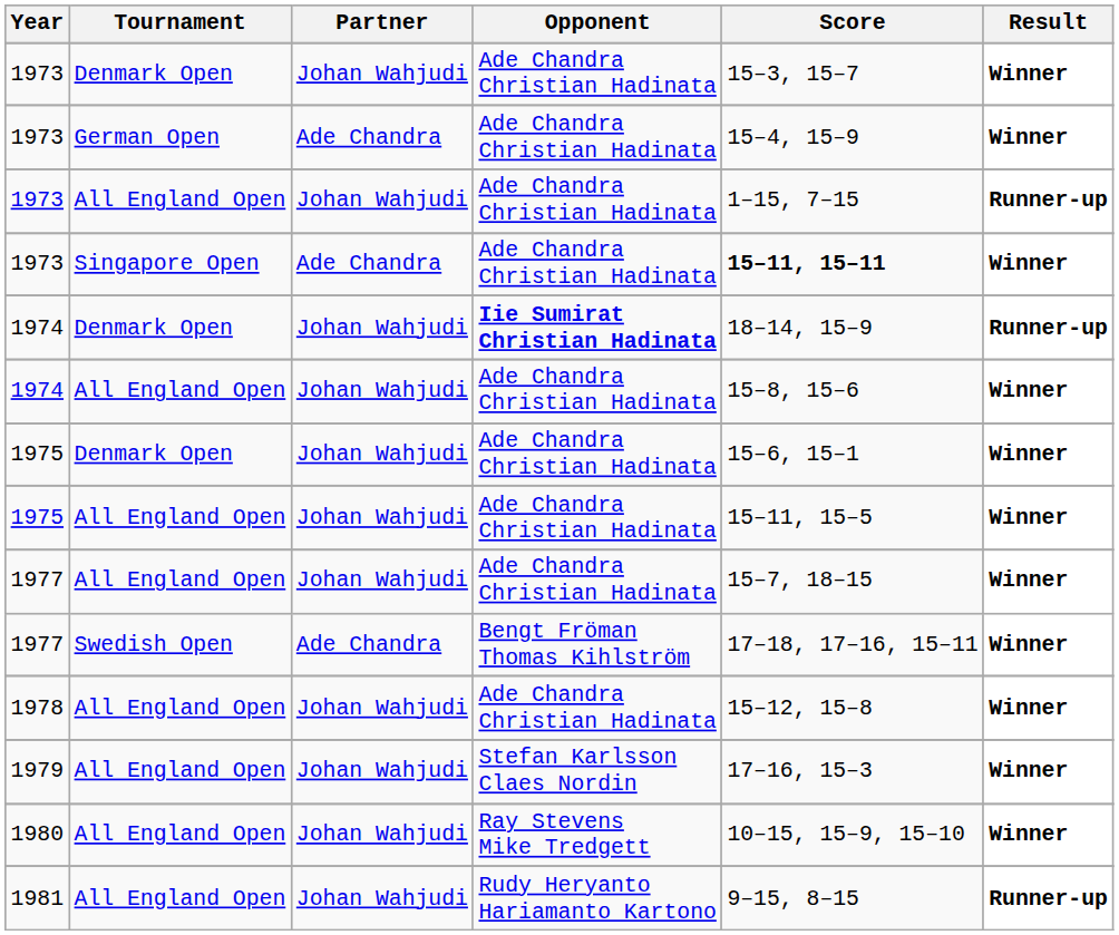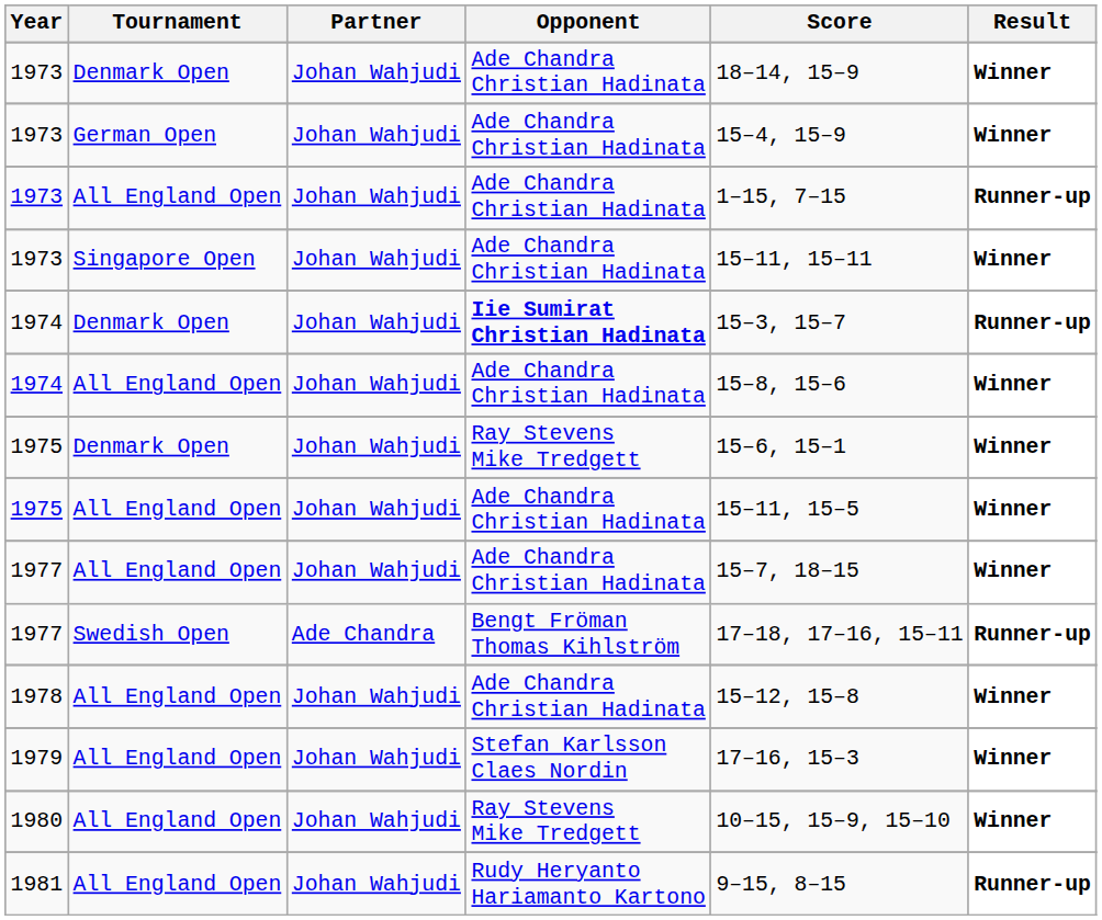1973 / Denmark Open | Score: 15–3, 15–7 -> 18–14, 15–9
1973 / German Open | Partner: Ade Chandra -> Johan Wahjudi
1973 / Singapore Open | Partner: Ade Chandra -> Johan Wahjudi
1973 / Singapore Open | Score: bold -> normal
1974 / Denmark Open | Score: 18–14, 15–9 -> 15–3, 15–7
1975 / Denmark Open | Opponent: Ade Chandra Christian Hadinata -> Ray Stevens Mike Tredgett
1977 / Swedish Open | Result: Winner -> Runner-up
